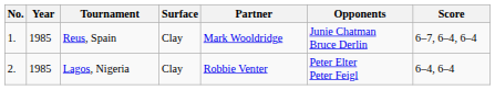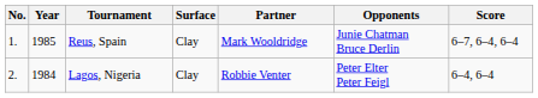Lagos, Nigeria | Year: 1985 -> 1984
